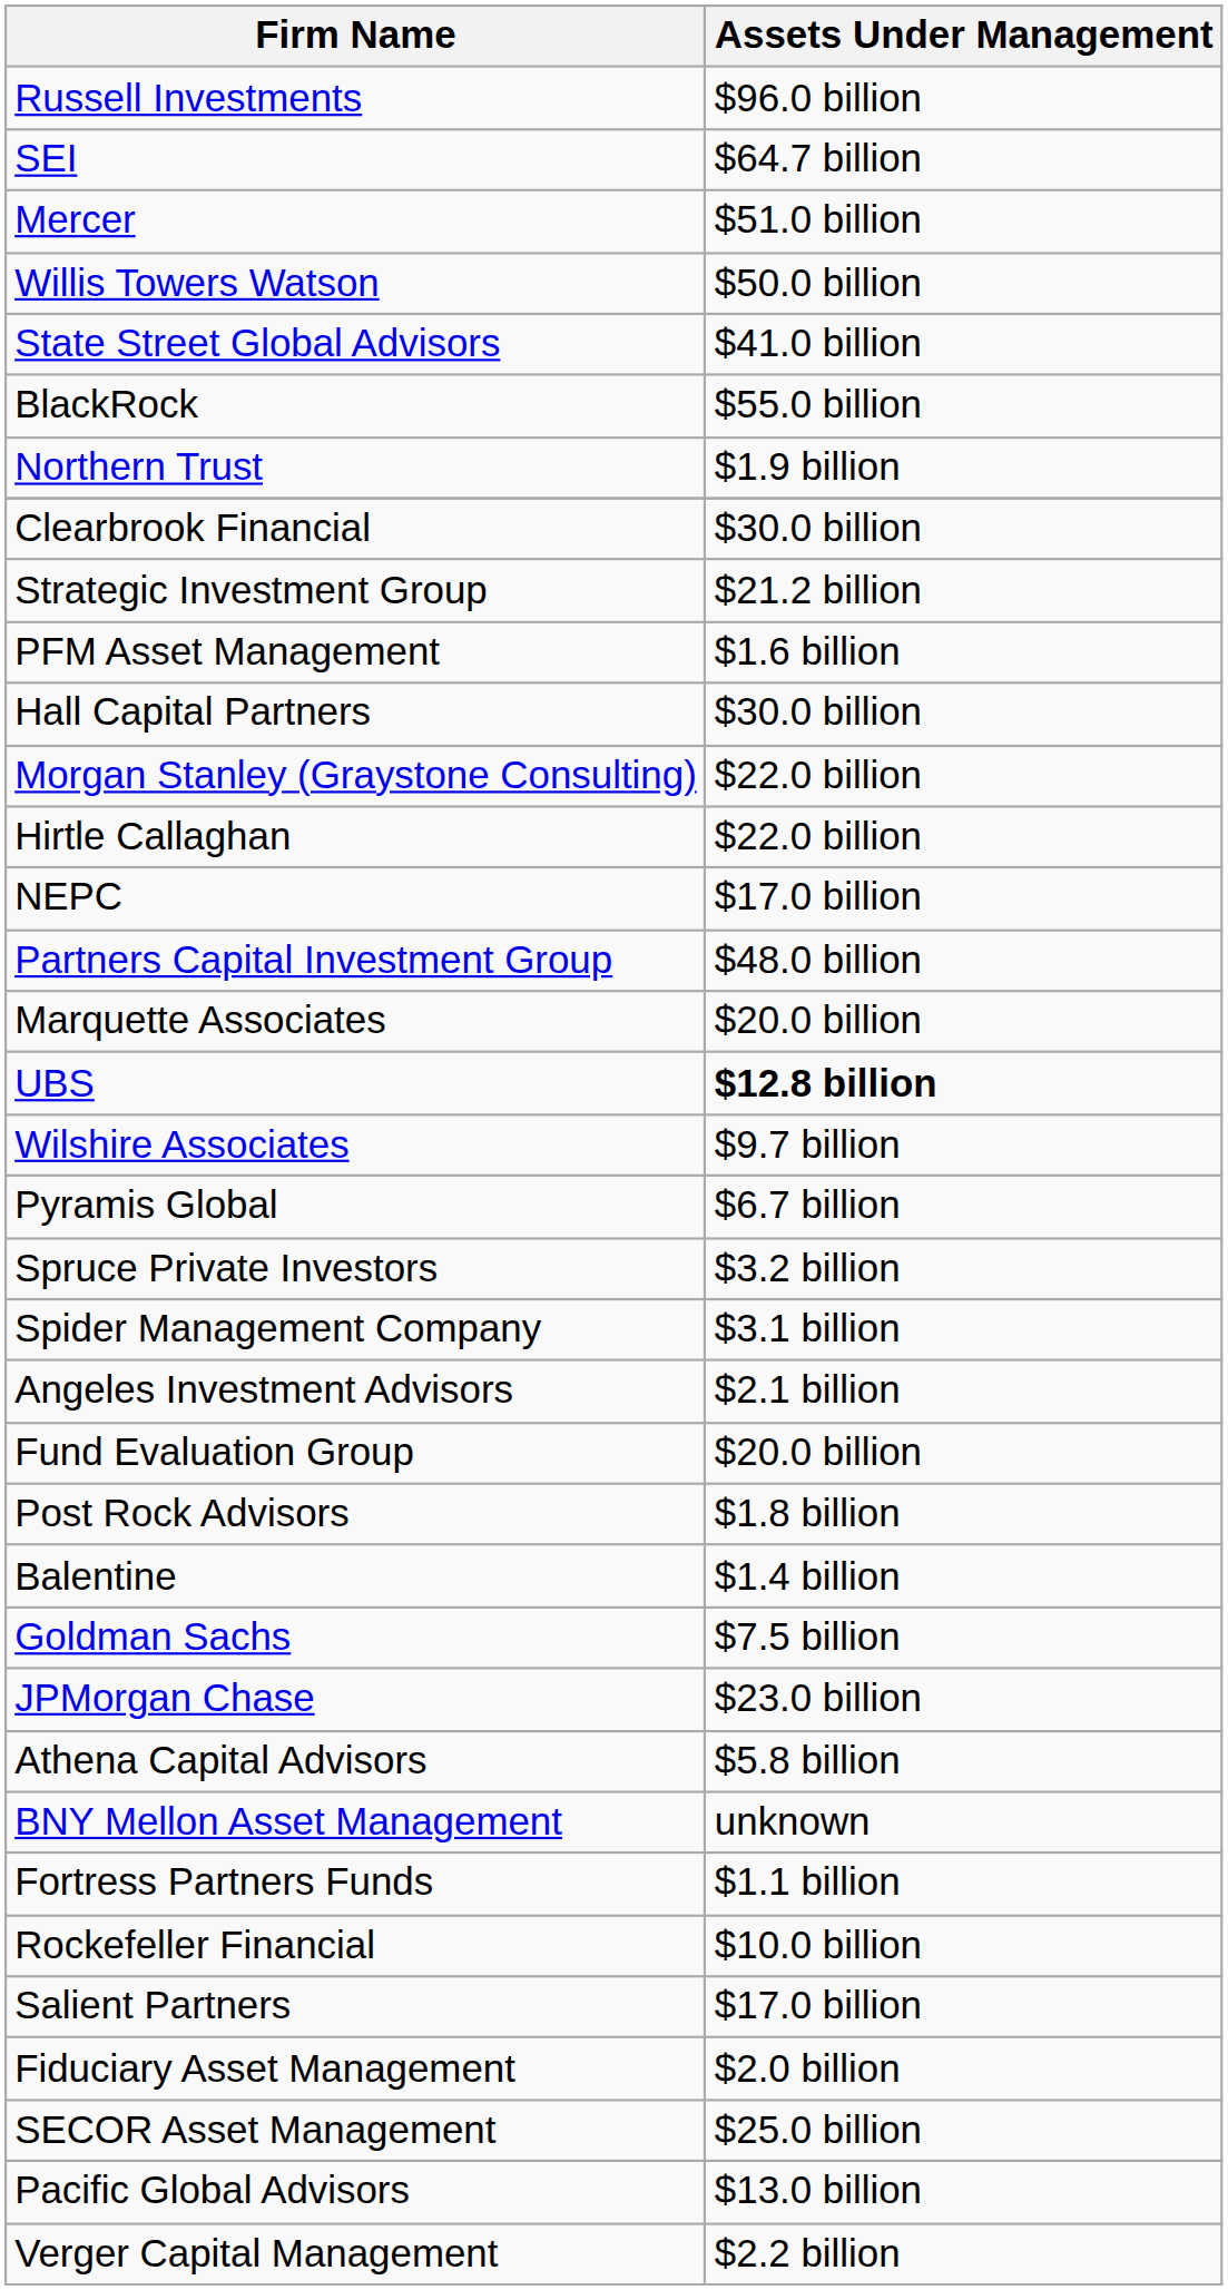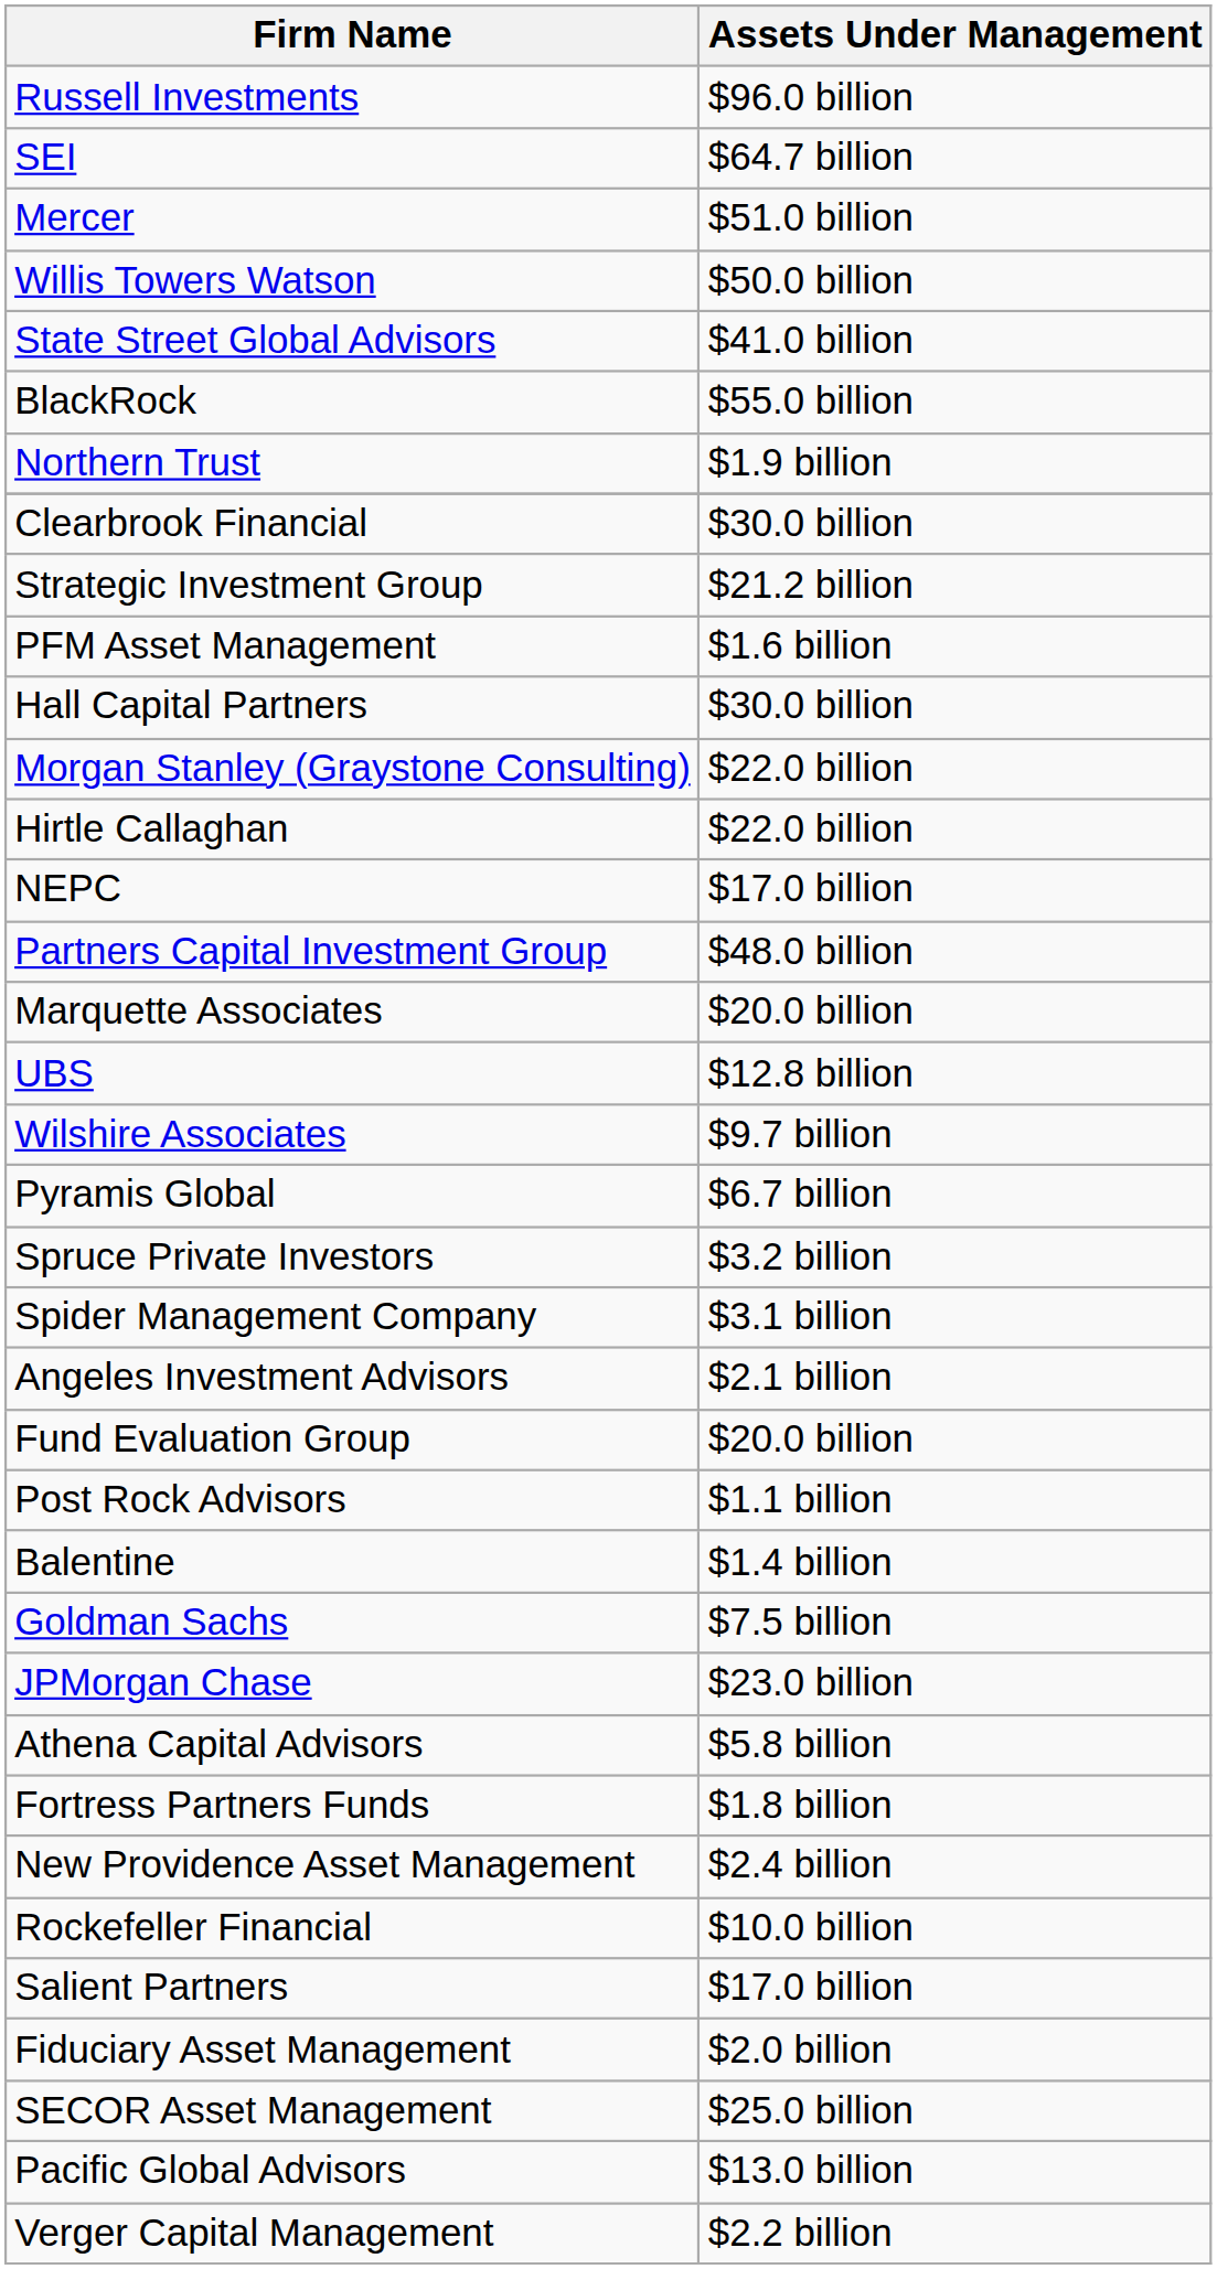UBS | Assets Under Management: bold -> normal
Post Rock Advisors | Assets Under Management: $1.8 billion -> $1.1 billion
- row: BNY Mellon Asset Management | unknown
Fortress Partners Funds | Assets Under Management: $1.1 billion -> $1.8 billion
+ row: New Providence Asset Management | $2.4 billion
